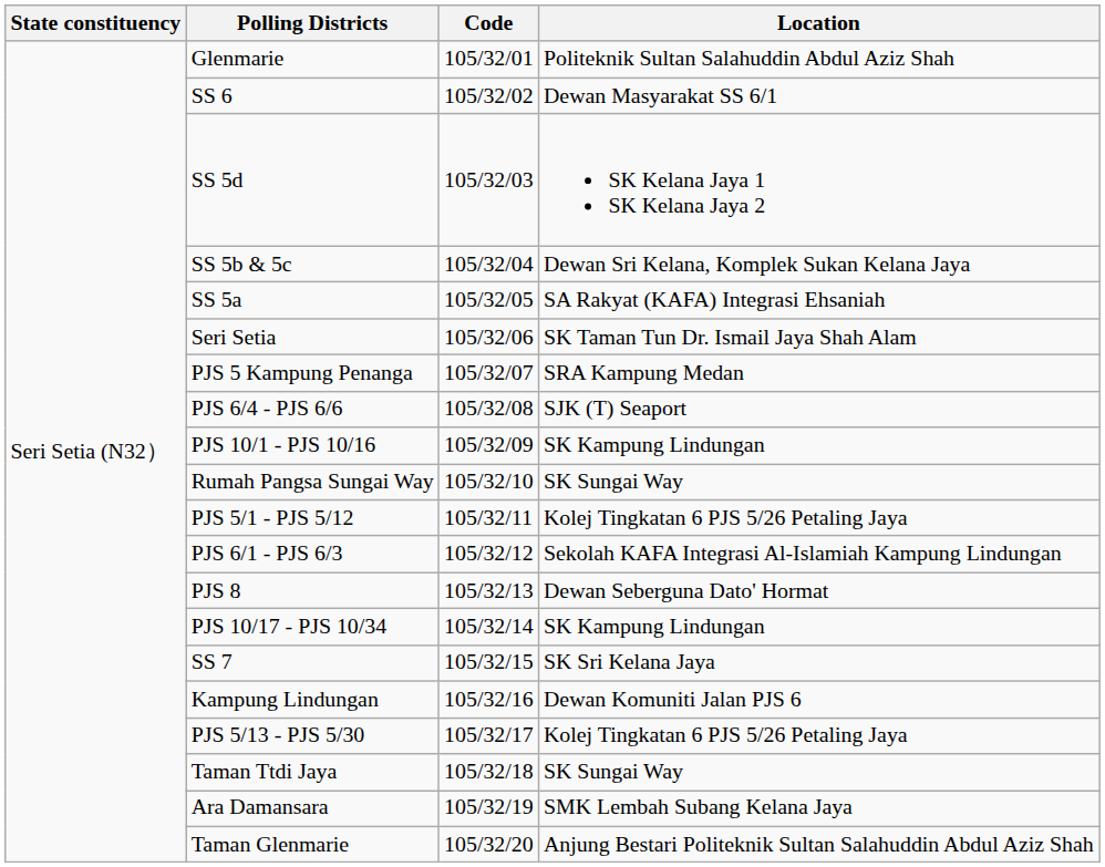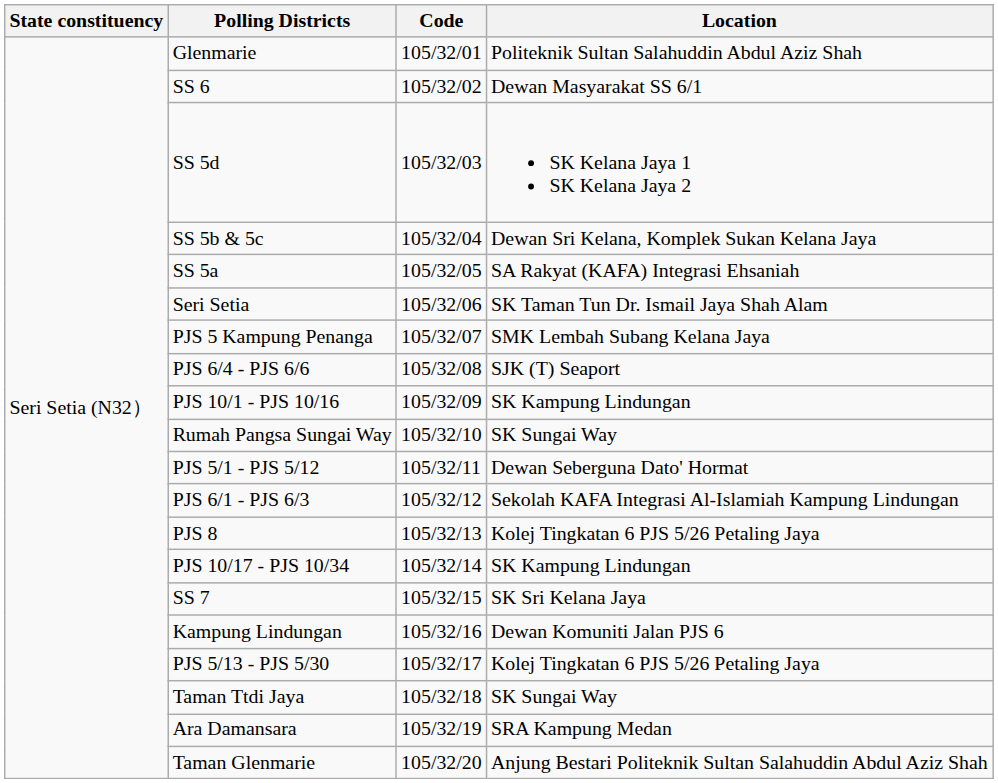PJS 5 Kampung Penanga | Location: SRA Kampung Medan -> SMK Lembah Subang Kelana Jaya
PJS 5/1 - PJS 5/12 | Location: Kolej Tingkatan 6 PJS 5/26 Petaling Jaya -> Dewan Seberguna Dato' Hormat
PJS 8 | Location: Dewan Seberguna Dato' Hormat -> Kolej Tingkatan 6 PJS 5/26 Petaling Jaya
Ara Damansara | Location: SMK Lembah Subang Kelana Jaya -> SRA Kampung Medan
